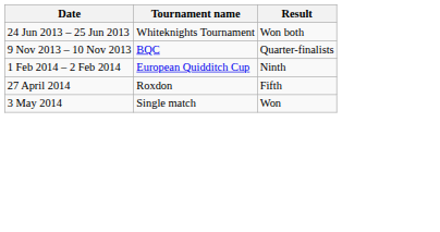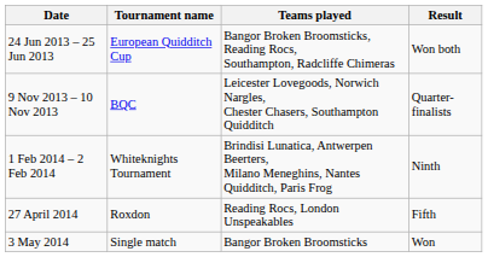+ column: Teams played | Bangor Broken Broomsticks, Reading Rocs, Southampton, Radcliffe Chimeras | Leicester Lovegoods, Norwich Nargles, Chester Chasers, Southampton Quidditch | Brindisi Lunatica, Antwerpen Beerters, Milano Meneghins, Nantes Quidditch, Paris Frog | Reading Rocs, London Unspeakables | Bangor Broken Broomsticks
24 Jun 2013 – 25 Jun 2013 | Tournament name: Whiteknights Tournament -> European Quidditch Cup
1 Feb 2014 – 2 Feb 2014 | Tournament name: European Quidditch Cup -> Whiteknights Tournament
